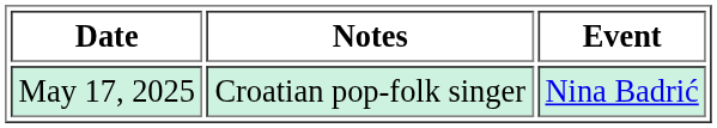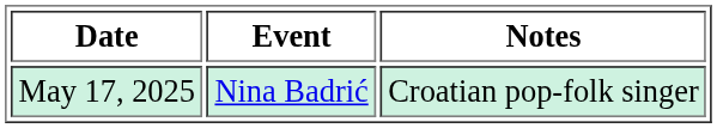columns swapped: Event <-> Notes
